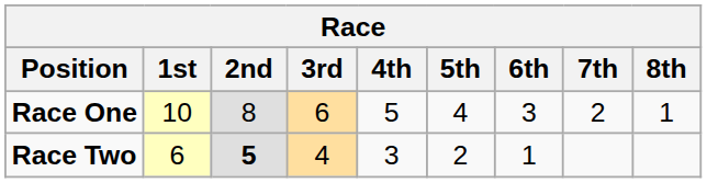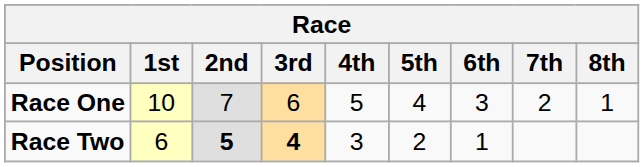Race One | 2nd: 8 -> 7
Race Two | 3rd: normal -> bold
